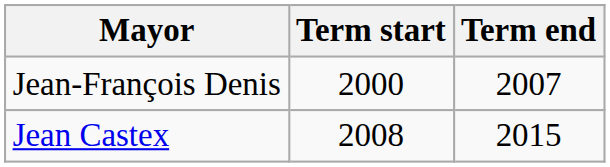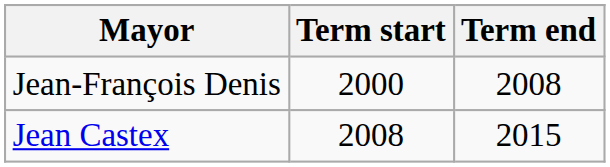Jean-François Denis | Term end: 2007 -> 2008
